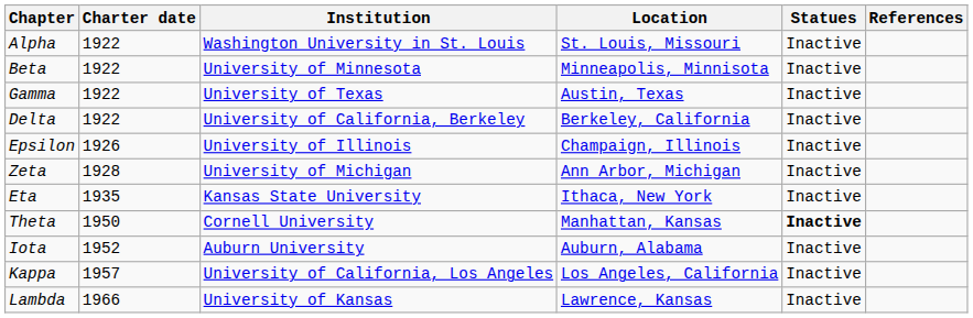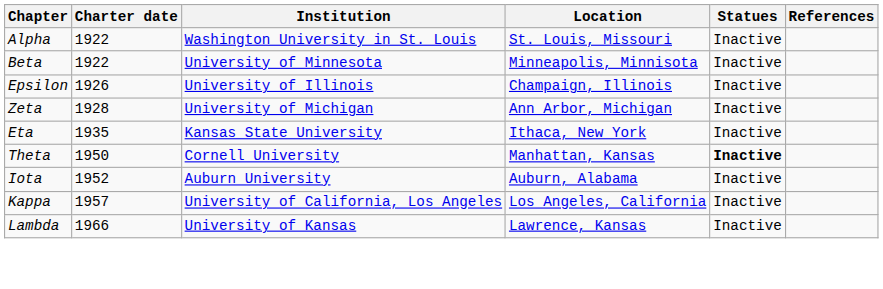- row: Gamma | 1922 | University of Texas | Austin, Texas | Inactive
- row: Delta | 1922 | University of California, Berkeley | Berkeley, California | Inactive
